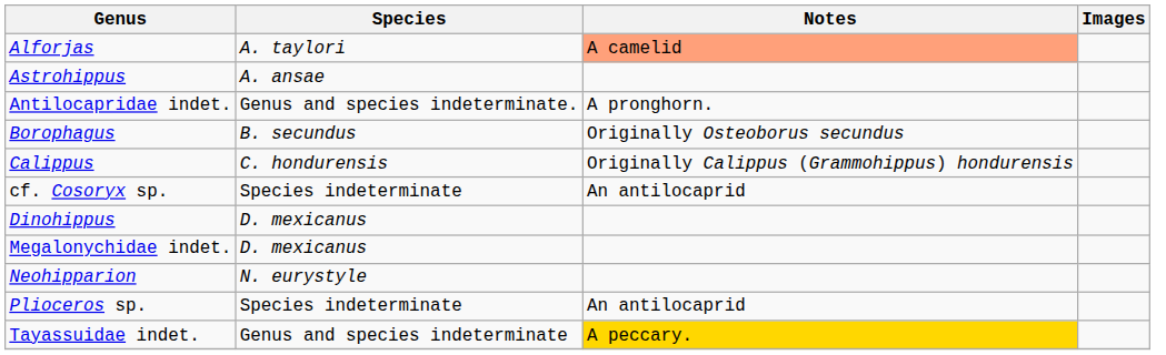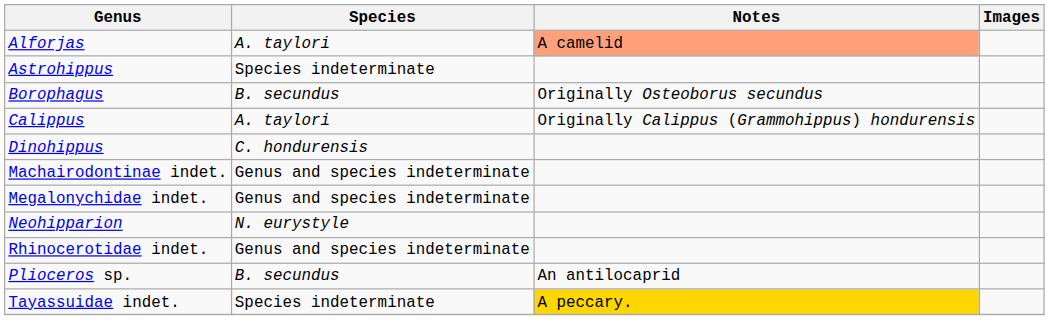Astrohippus | Species: A. ansae -> Species indeterminate
- row: Antilocapridae indet. | Genus and species indeterminate. | A pronghorn.
Calippus | Species: C. hondurensis -> A. taylori
- row: cf. Cosoryx sp. | Species indeterminate | An antilocaprid
Dinohippus | Species: D. mexicanus -> C. hondurensis
+ row: Machairodontinae indet. | Genus and species indeterminate
Megalonychidae indet. | Species: D. mexicanus -> Genus and species indeterminate
+ row: Rhinocerotidae indet. | Genus and species indeterminate
Plioceros sp. | Species: Species indeterminate -> B. secundus
Tayassuidae indet. | Species: Genus and species indeterminate -> Species indeterminate
